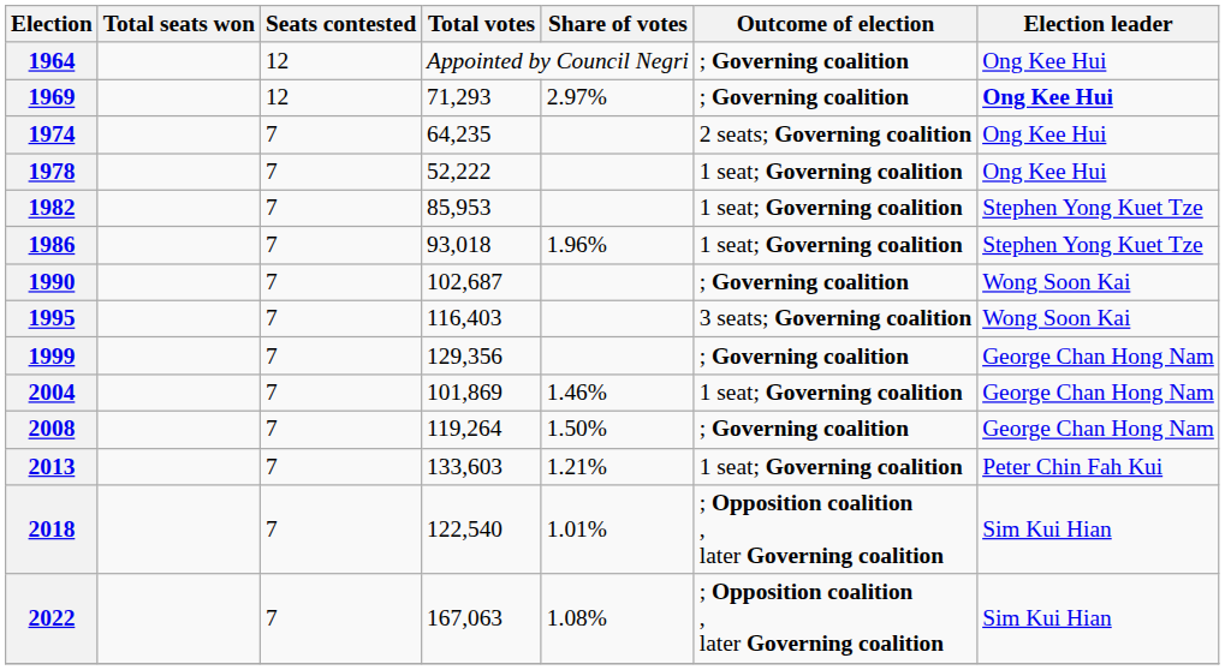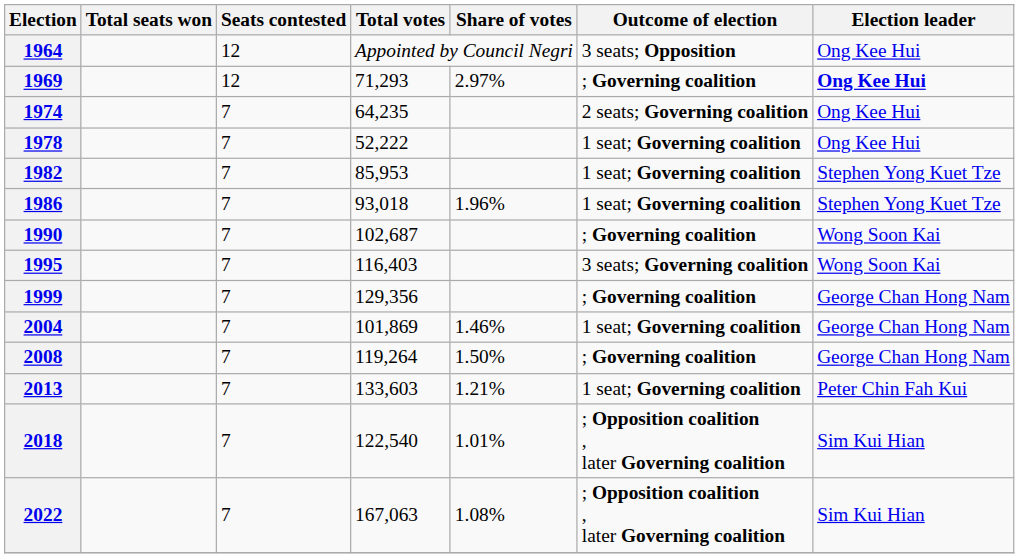1964 | Outcome of election: ; Governing coalition -> 3 seats; Opposition
